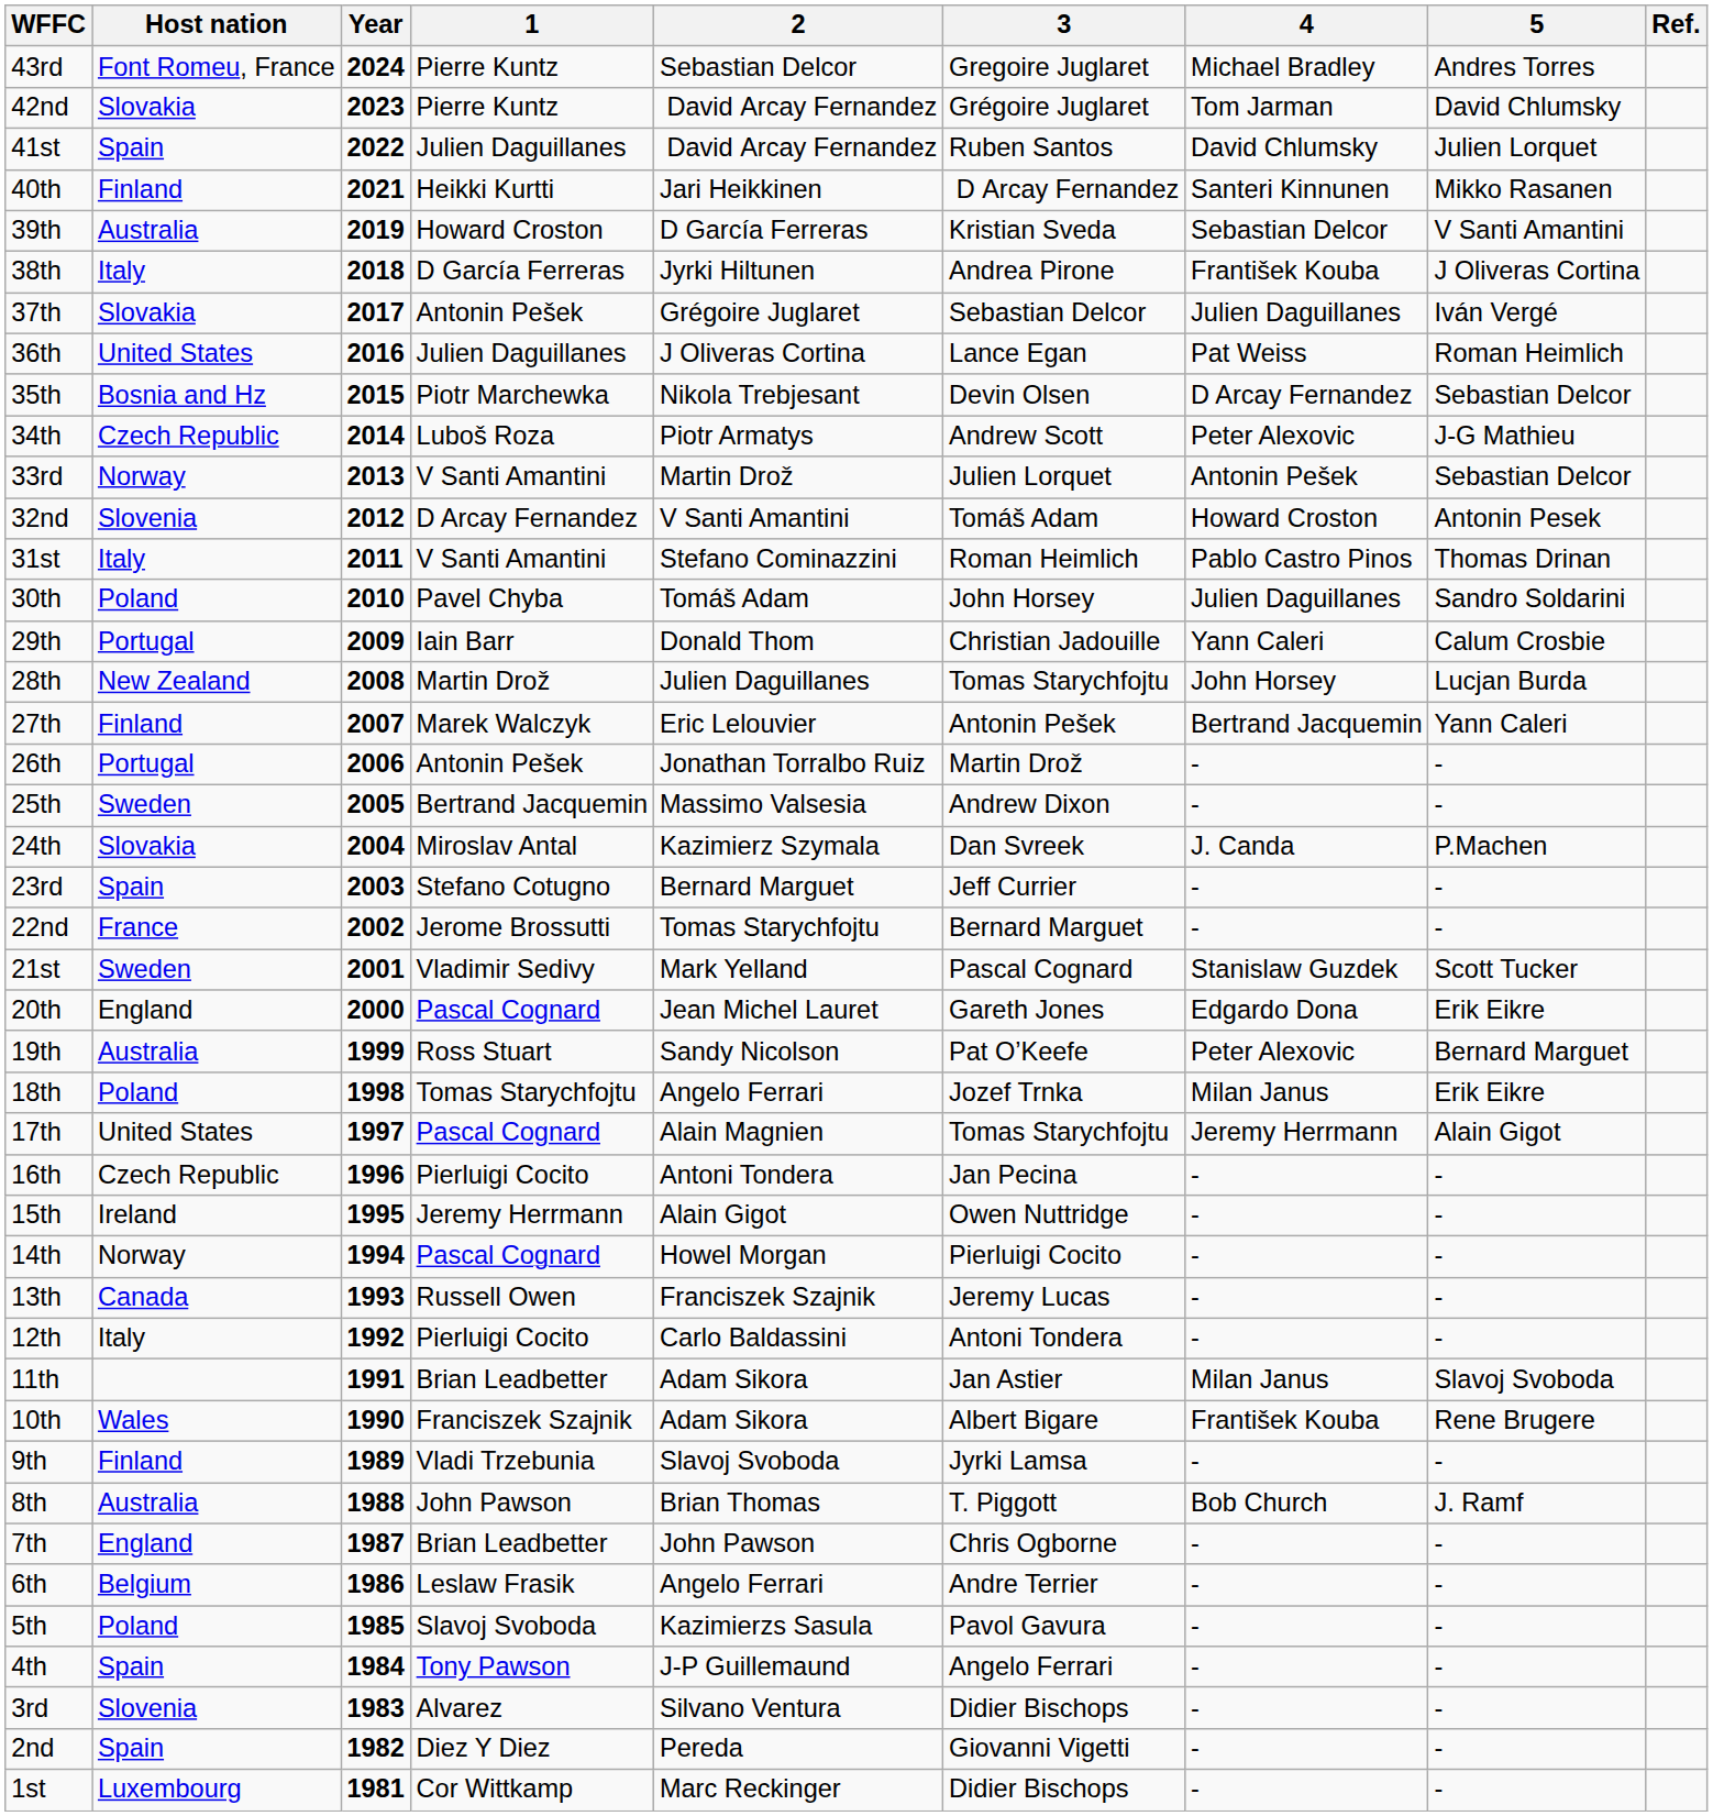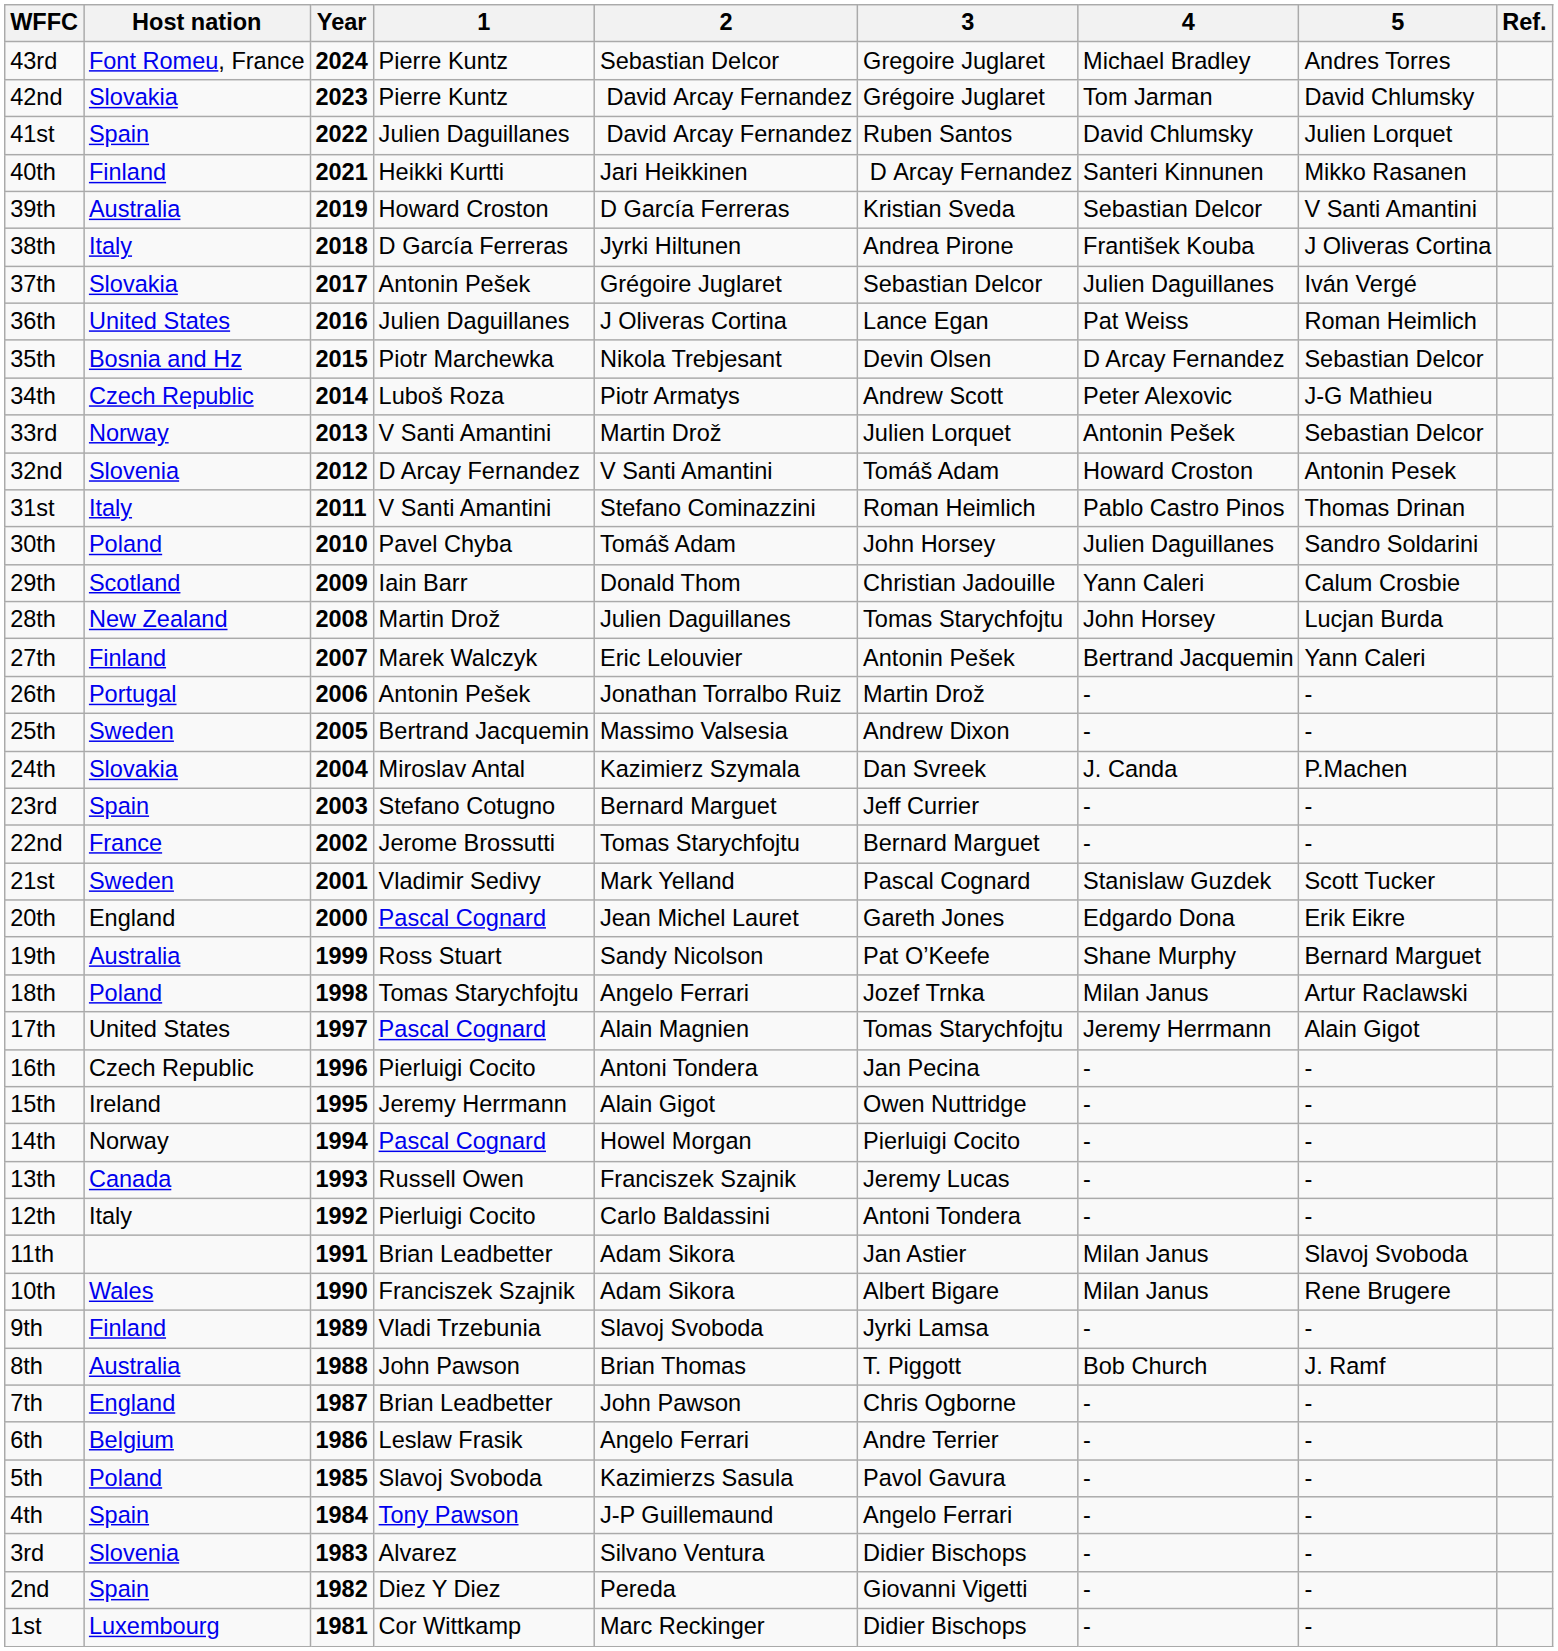29th | Host nation: Portugal -> Scotland
19th | 4: Peter Alexovic -> Shane Murphy
18th | 5: Erik Eikre -> Artur Raclawski
10th | 4: František Kouba -> Milan Janus
